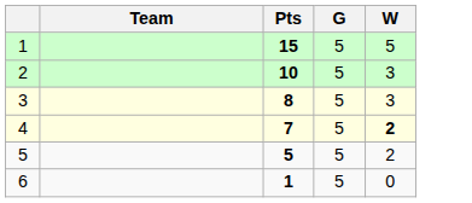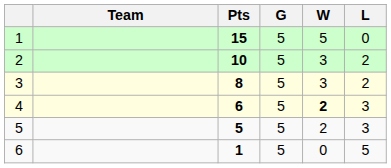+ column: L | 0 | 2 | 2 | 3 | 3 | 5
4 | Pts: 7 -> 6
